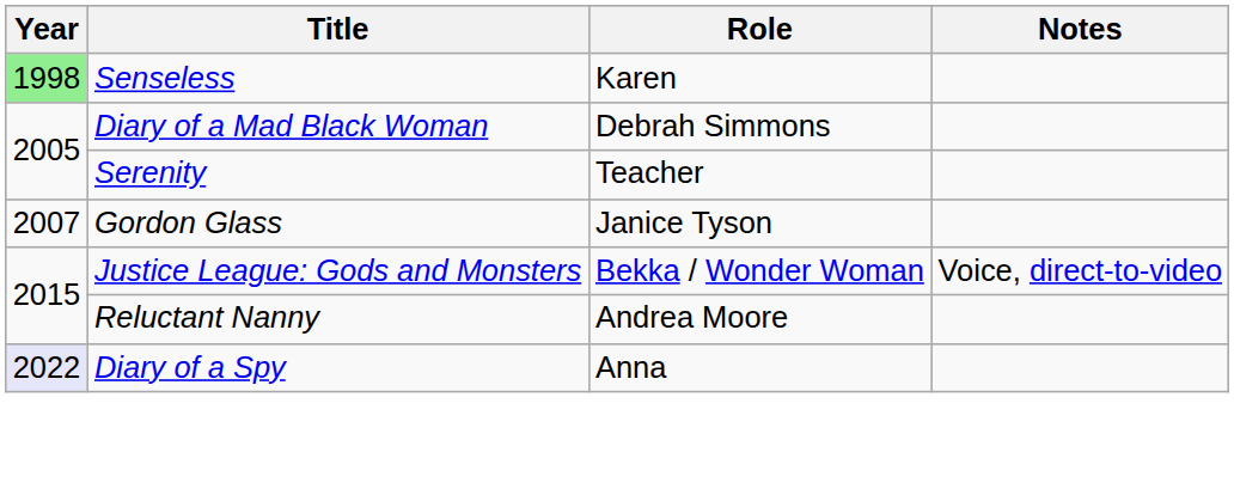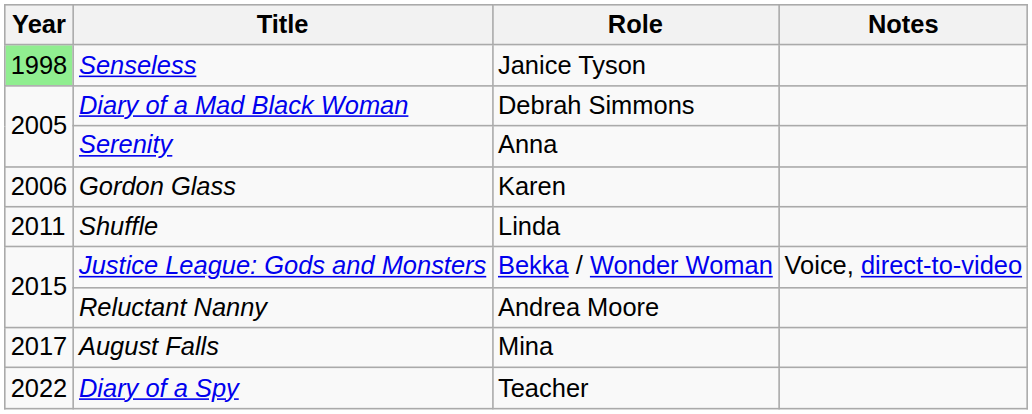Senseless | Role: Karen -> Janice Tyson
Serenity | Role: Teacher -> Anna
Gordon Glass | Year: 2007 -> 2006
Gordon Glass | Role: Janice Tyson -> Karen
+ row: 2011 | Shuffle | Linda
+ row: 2017 | August Falls | Mina
Diary of a Spy | Year: lavender background -> no background
Diary of a Spy | Role: Anna -> Teacher
